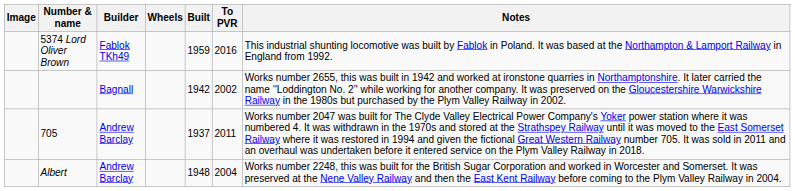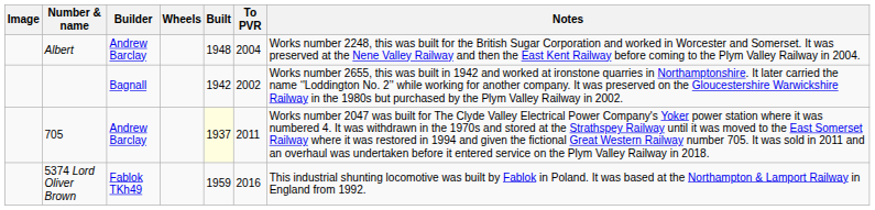rows swapped: Albert <-> 5374 Lord Oliver Brown
705 | Built: no background -> lightyellow background
